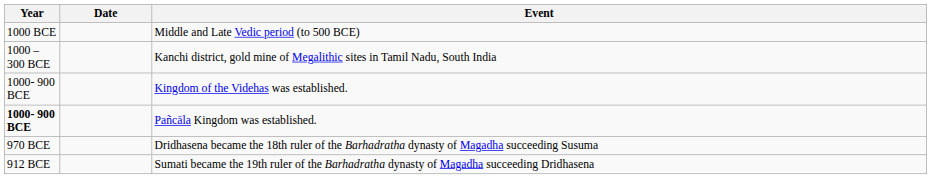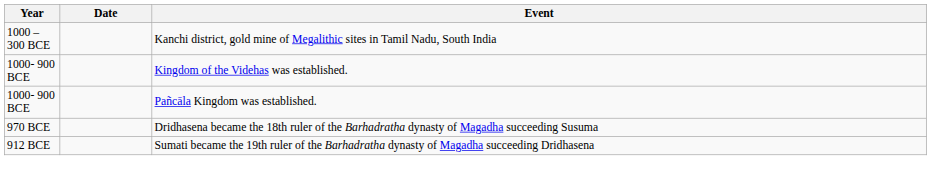- row: 1000 BCE | Middle and Late Vedic period (to 500 BCE)
Pañcāla Kingdom was established. | Year: bold -> normal
